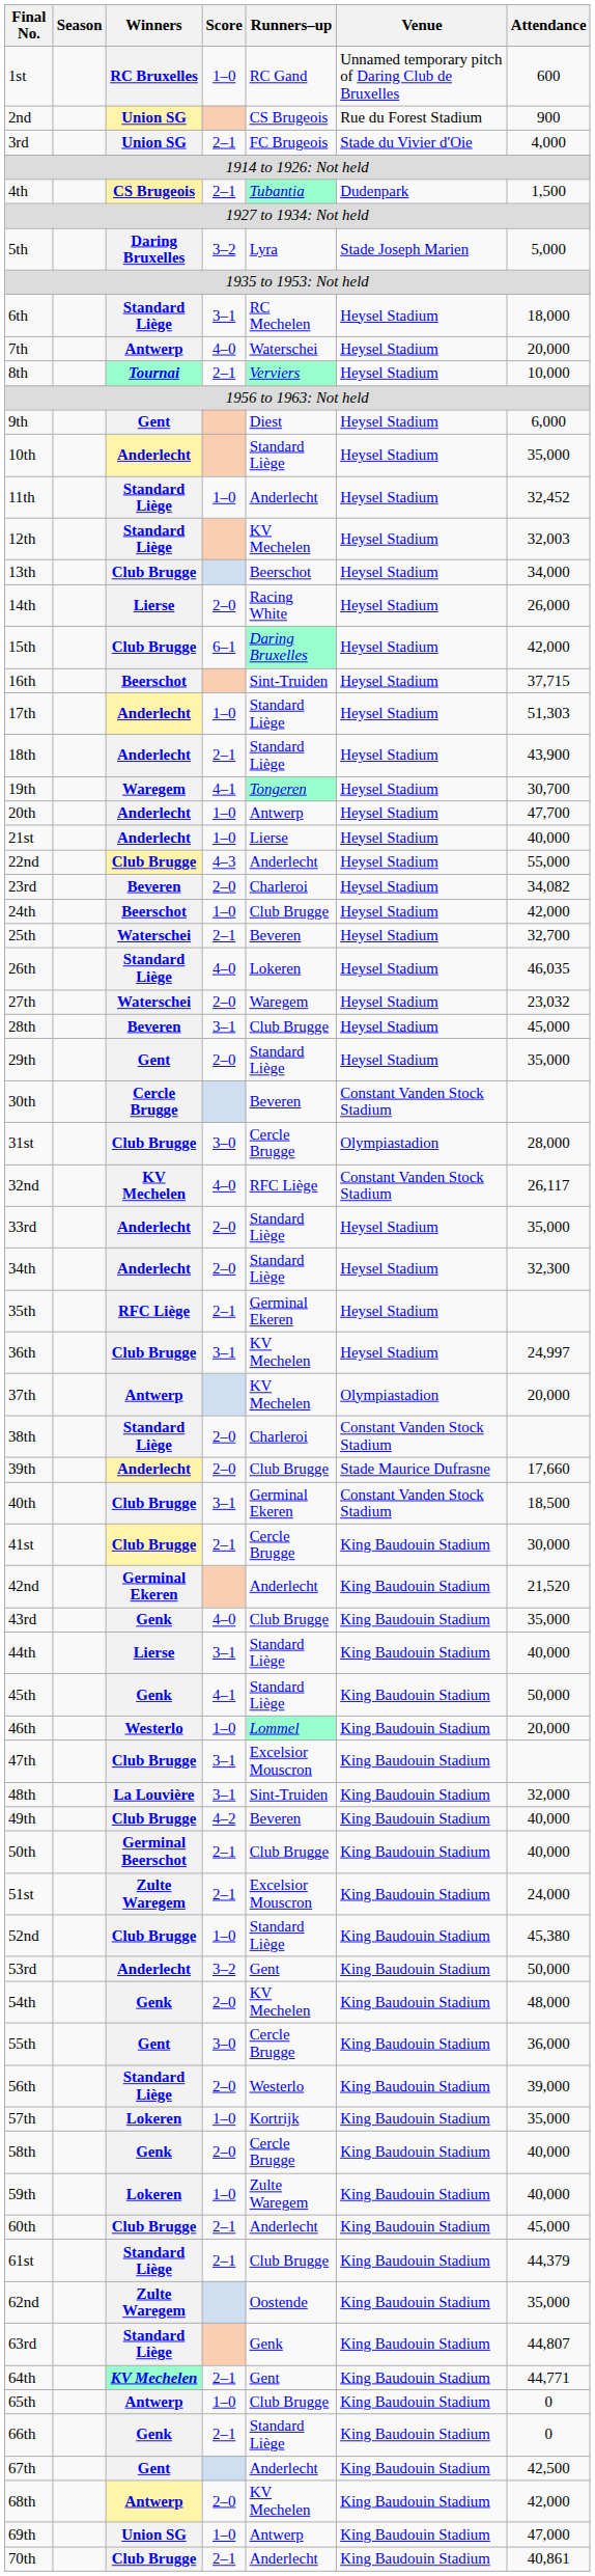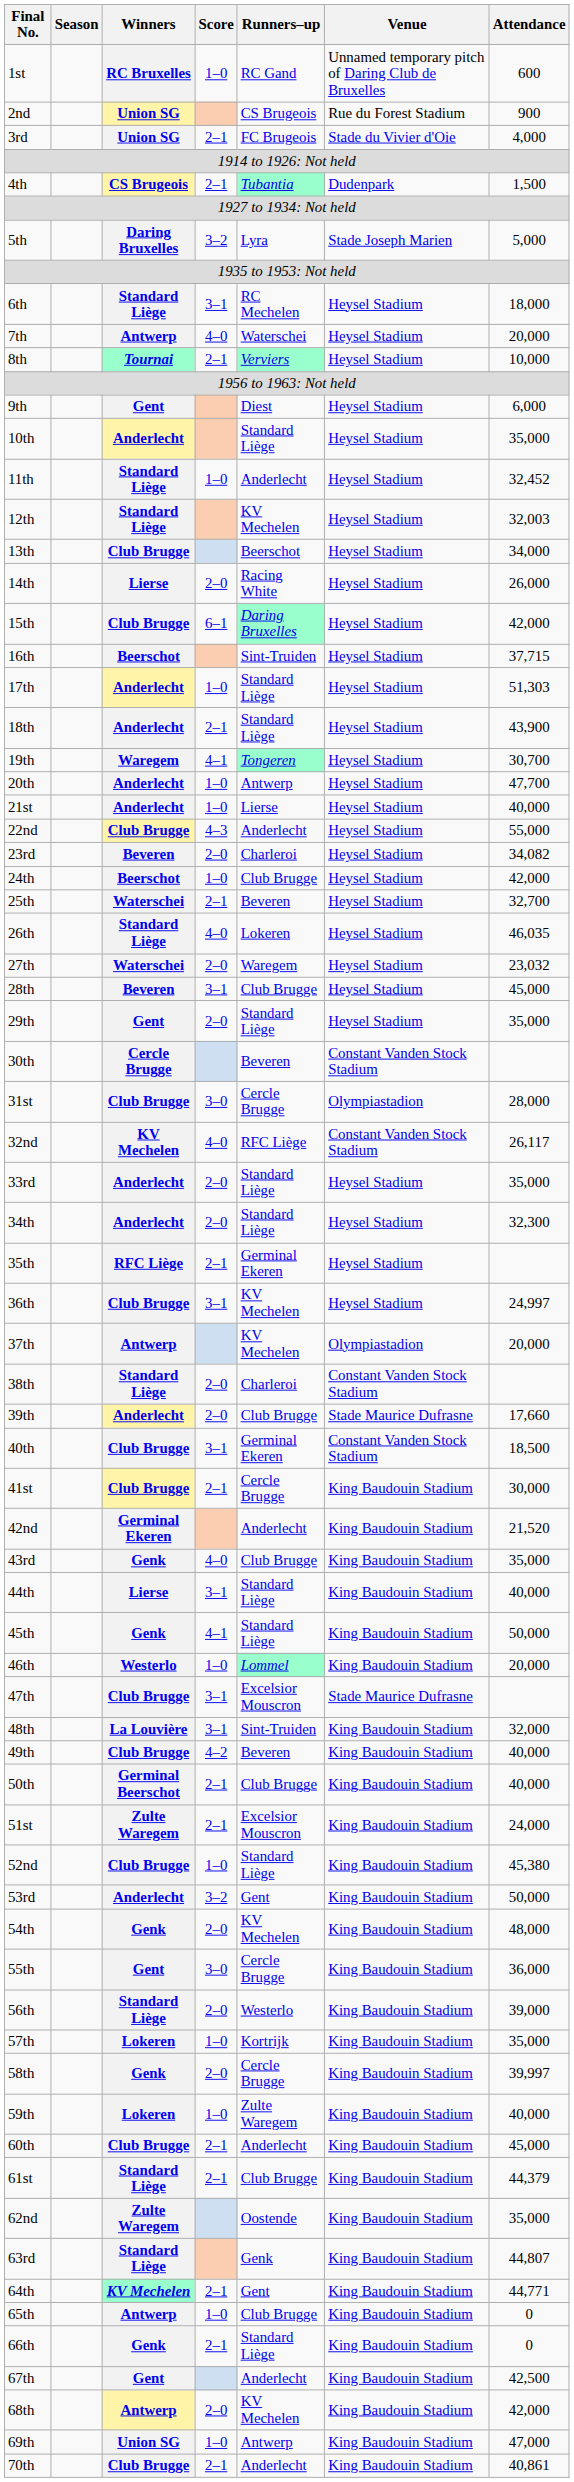47th | Venue: King Baudouin Stadium -> Stade Maurice Dufrasne
58th | Attendance: 40,000 -> 39,997
